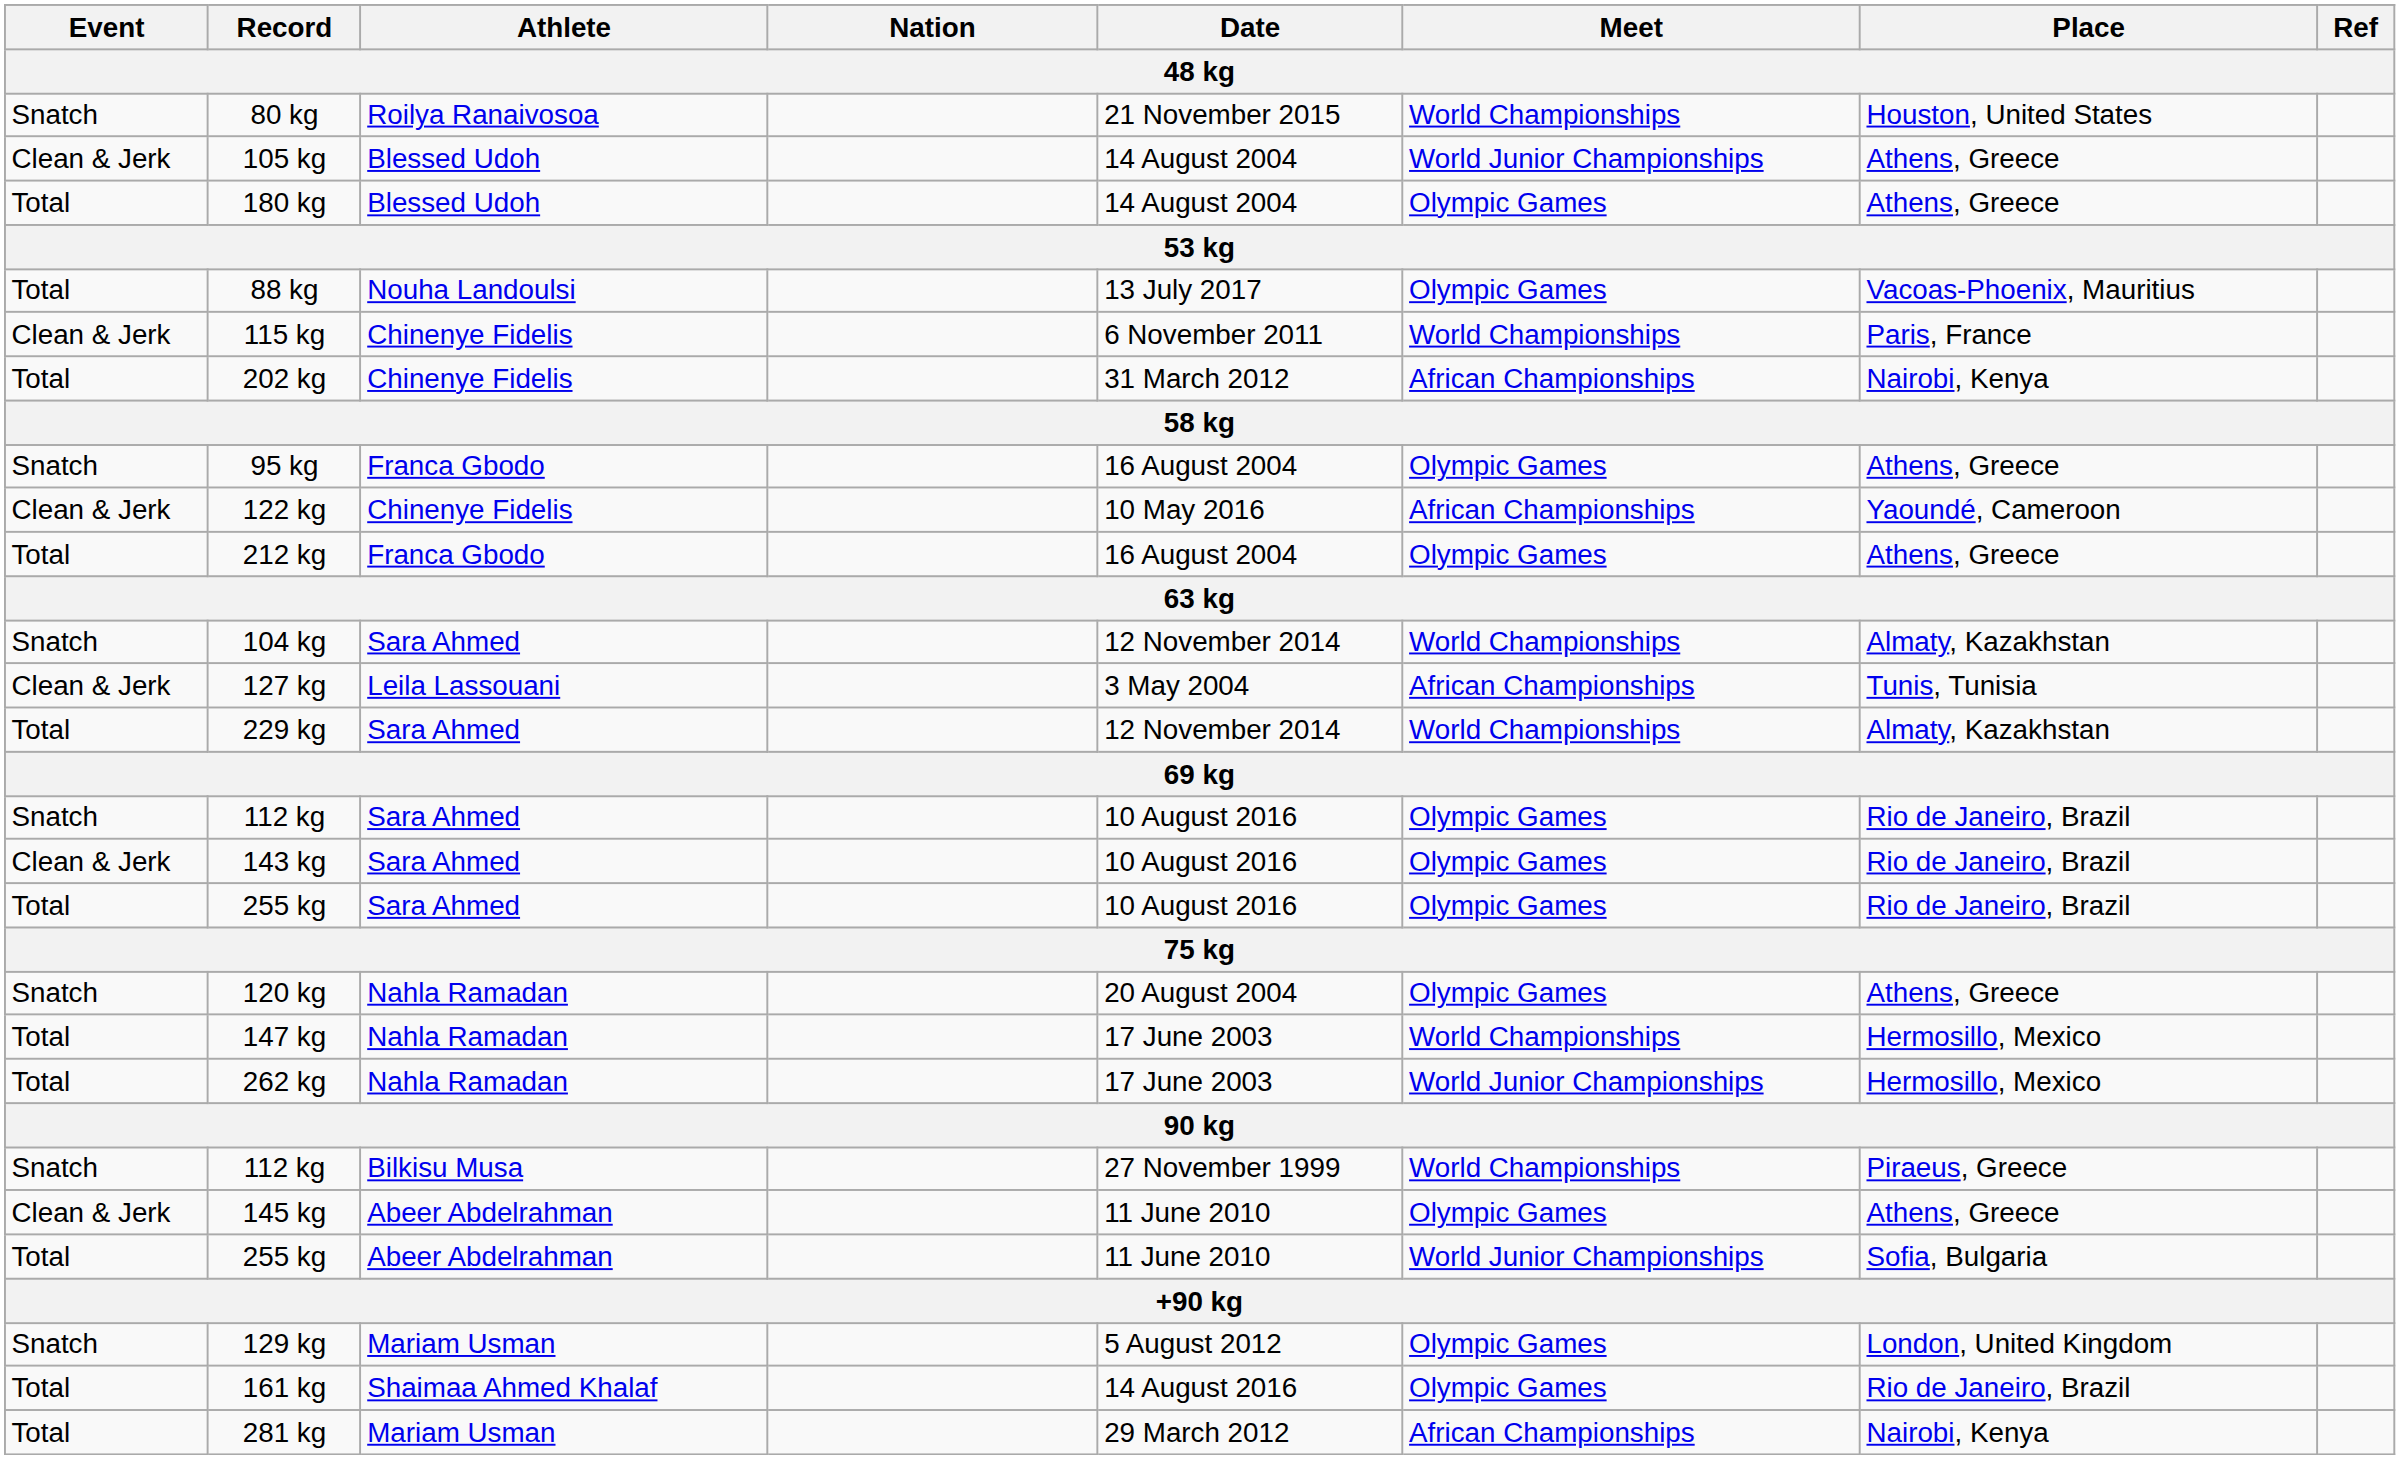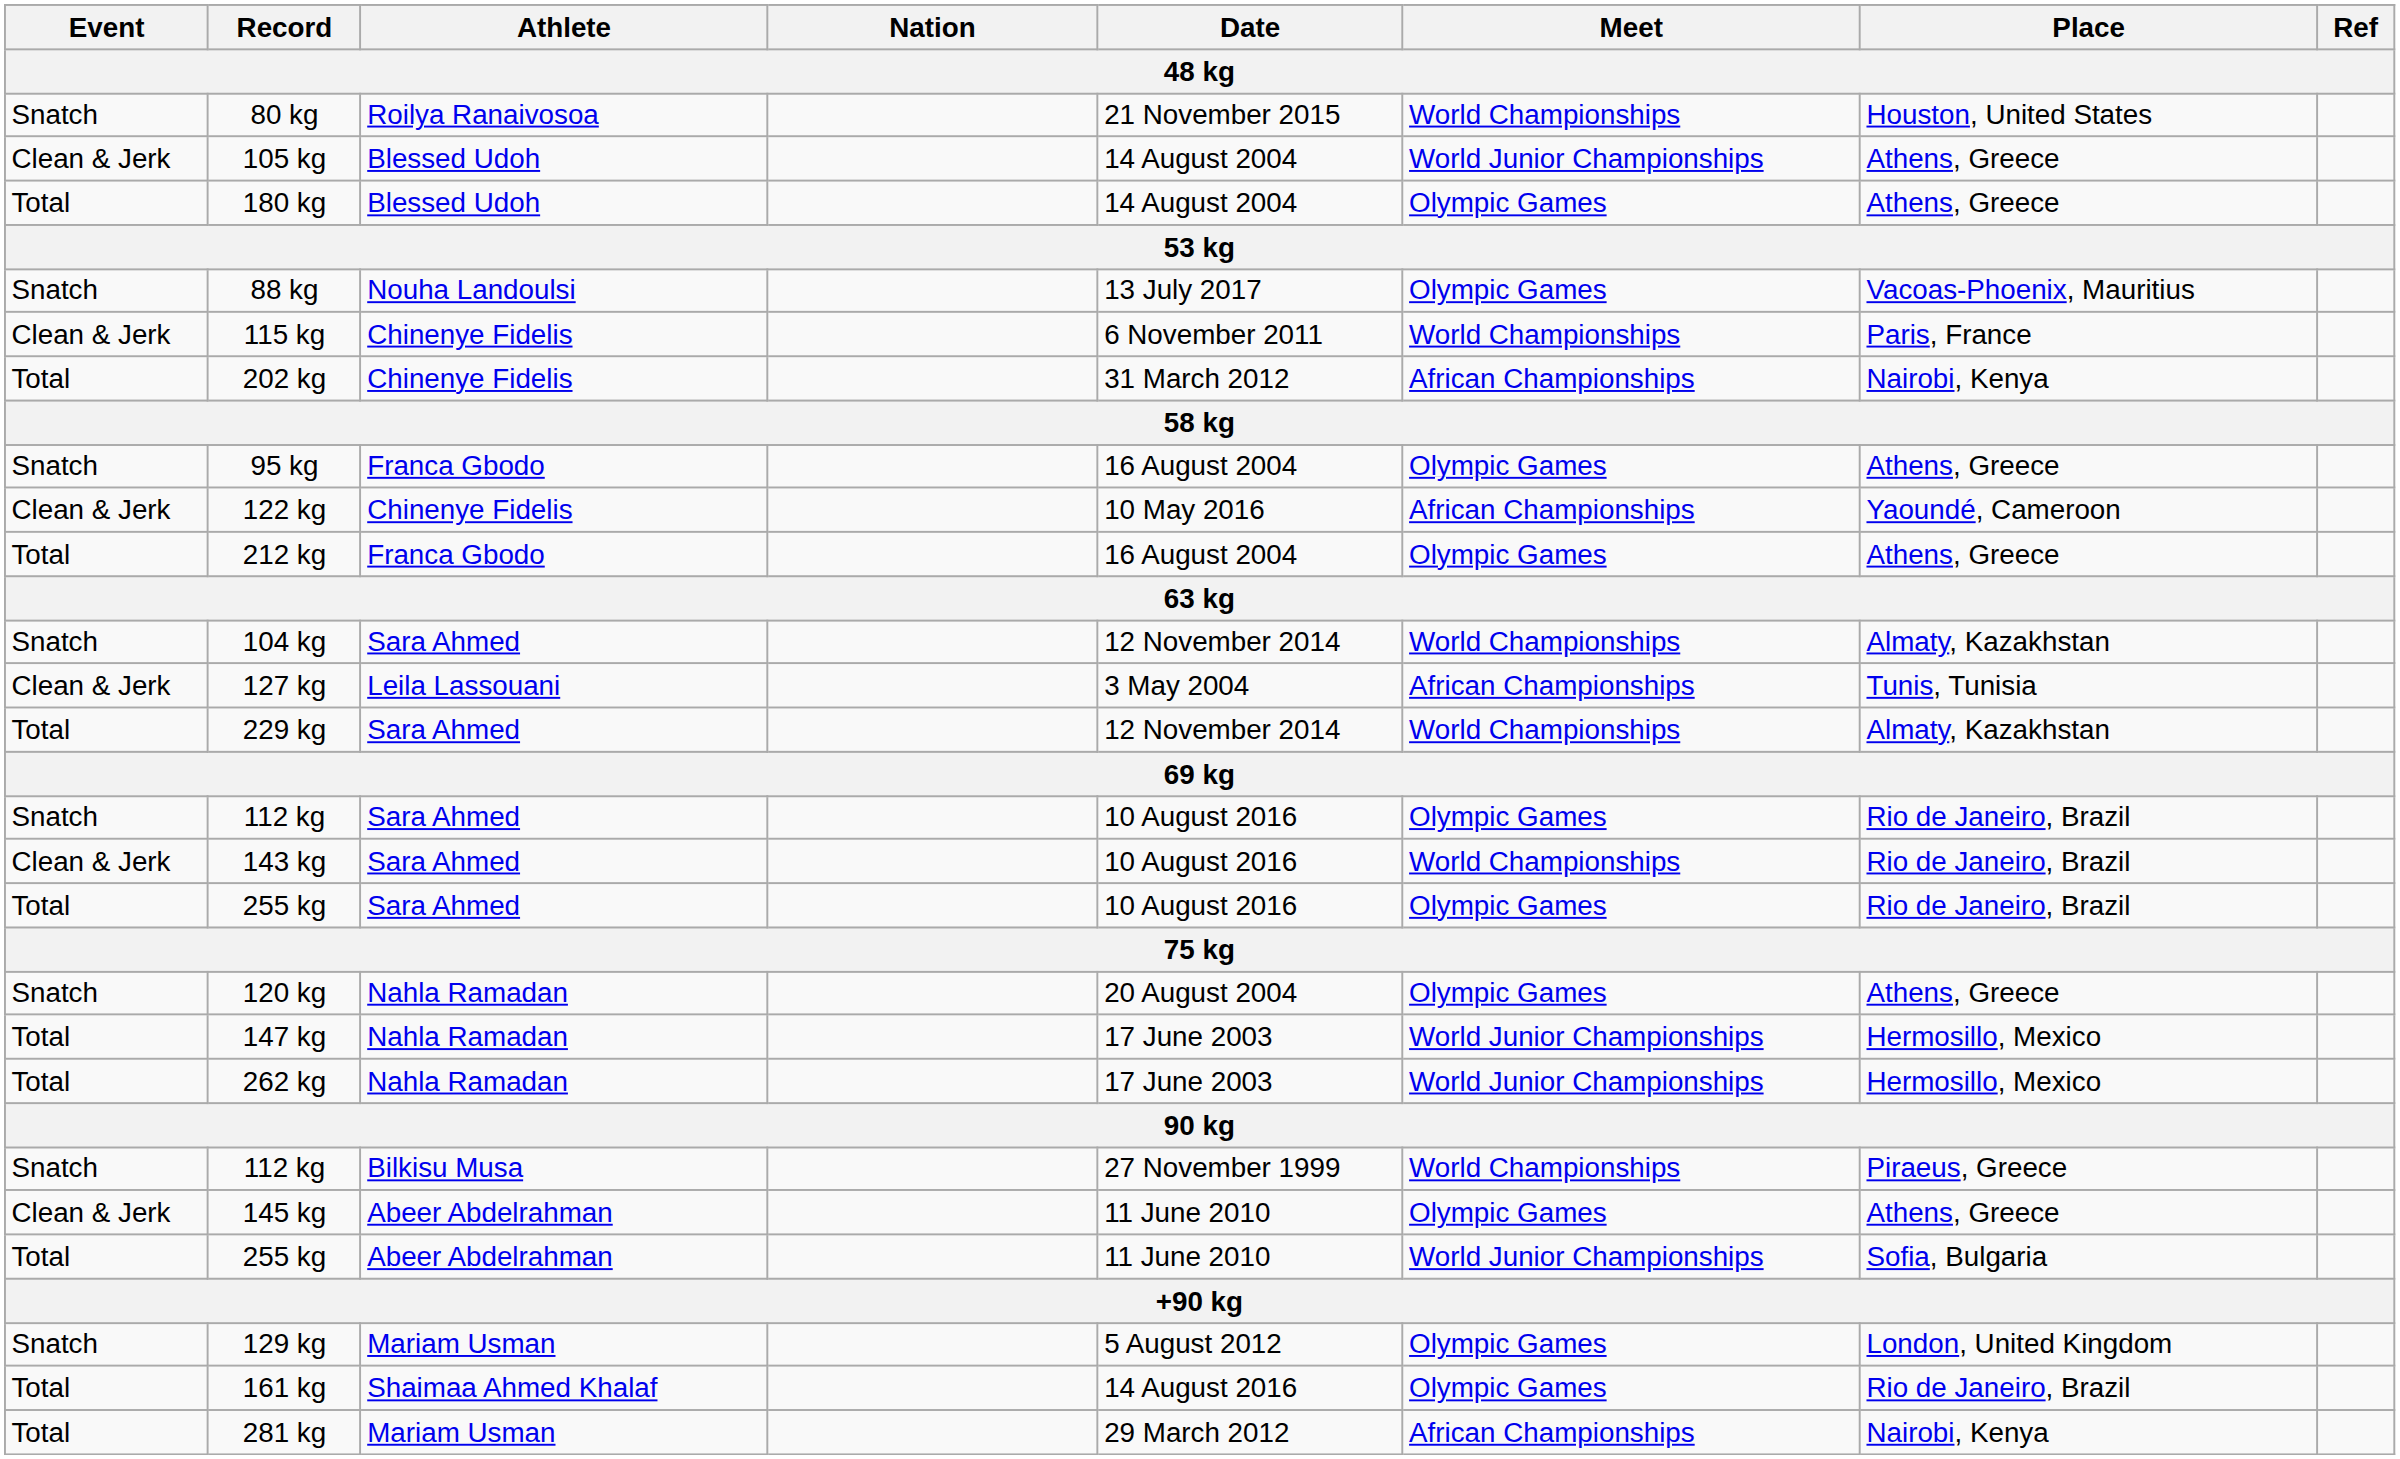88 kg | Event: Total -> Snatch
143 kg | Meet: Olympic Games -> World Championships
147 kg | Meet: World Championships -> World Junior Championships
